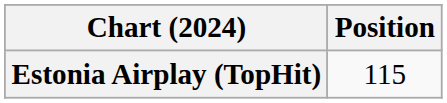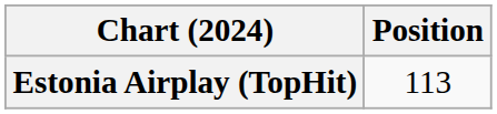Estonia Airplay (TopHit) | Position: 115 -> 113
